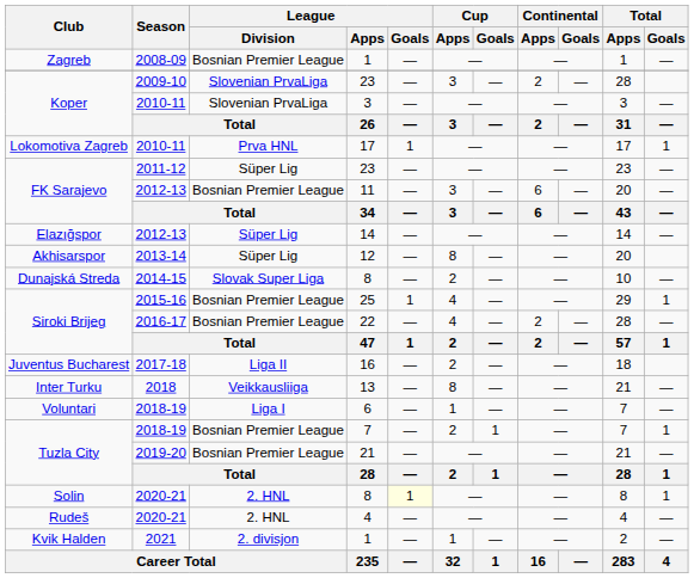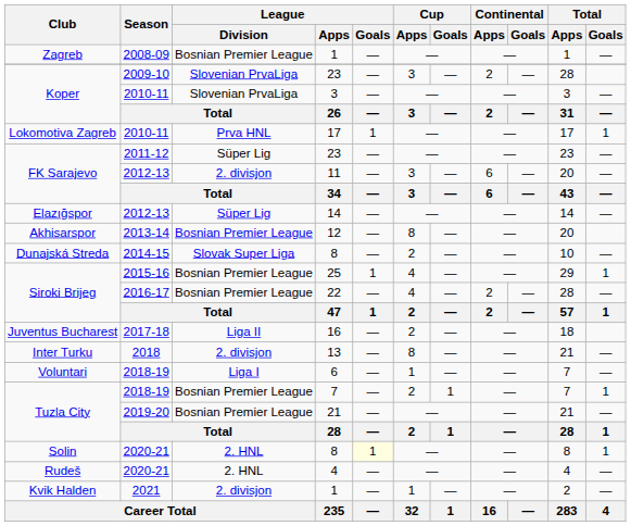11 | League / Division: Bosnian Premier League -> 2. divisjon
12 | League / Division: Süper Lig -> Bosnian Premier League
13 | League / Division: Veikkausliiga -> 2. divisjon
